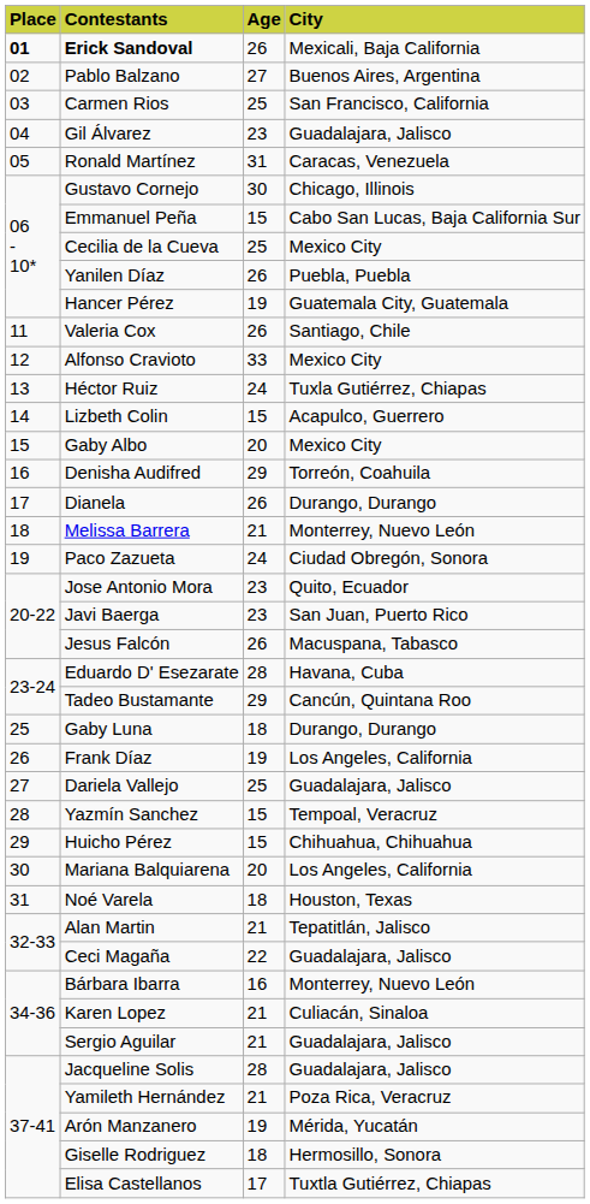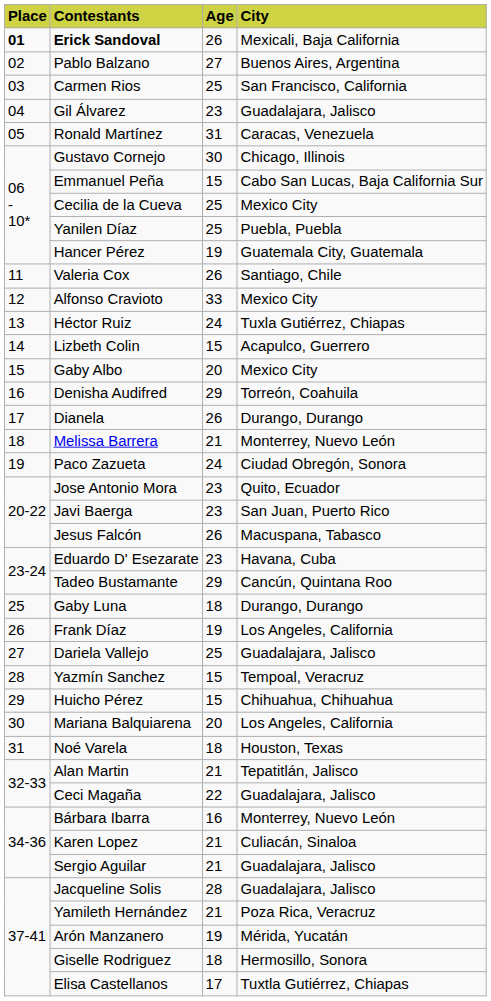Yanilen Díaz | Age: 26 -> 25
Eduardo D' Esezarate | Age: 28 -> 23
